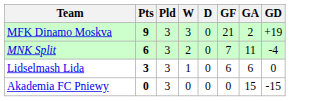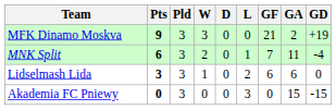+ column: L | 0 | 1 | 2 | 3
